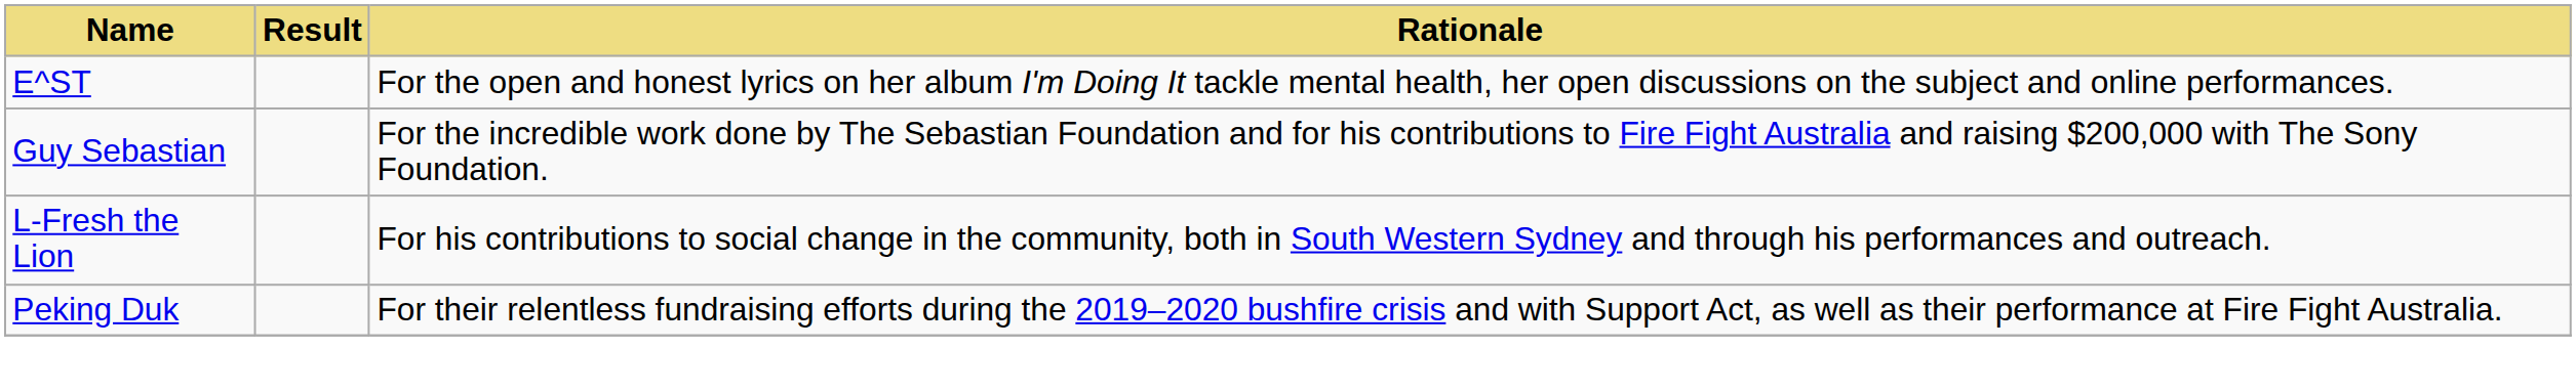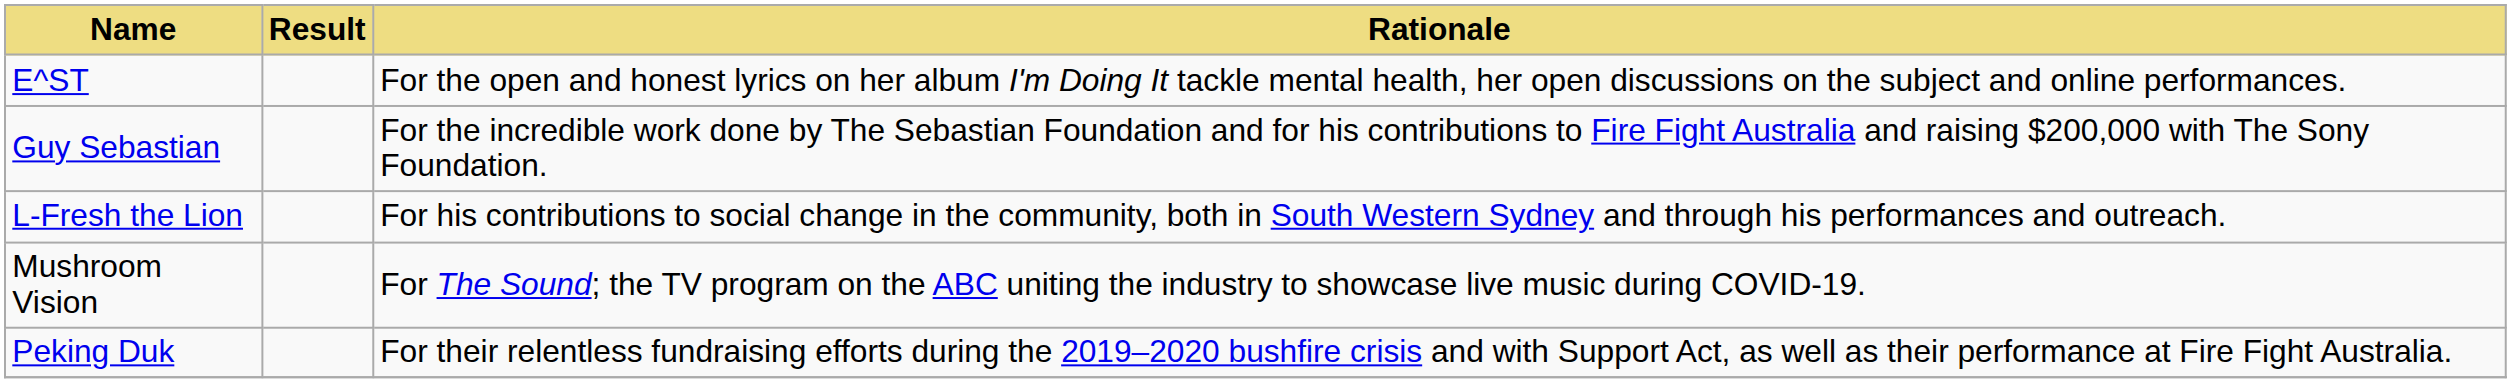+ row: Mushroom Vision | For The Sound; the TV program on the ABC uniting the industry to showcase live music during COVID-19.
